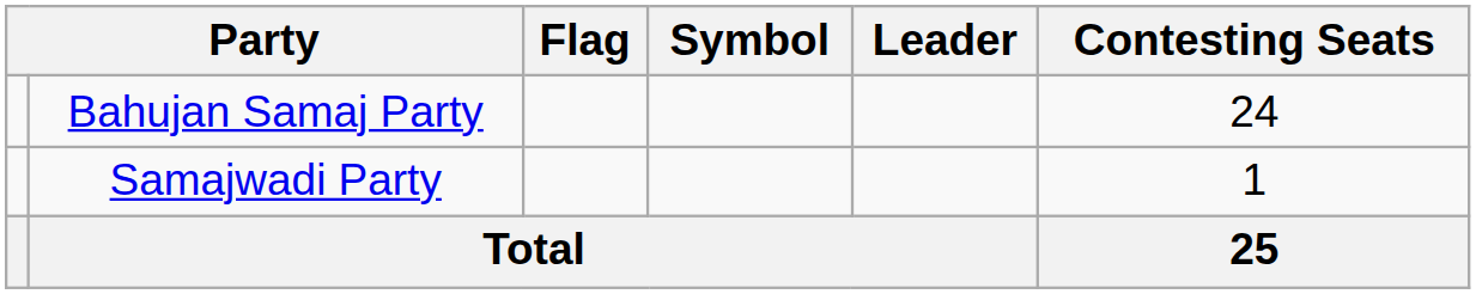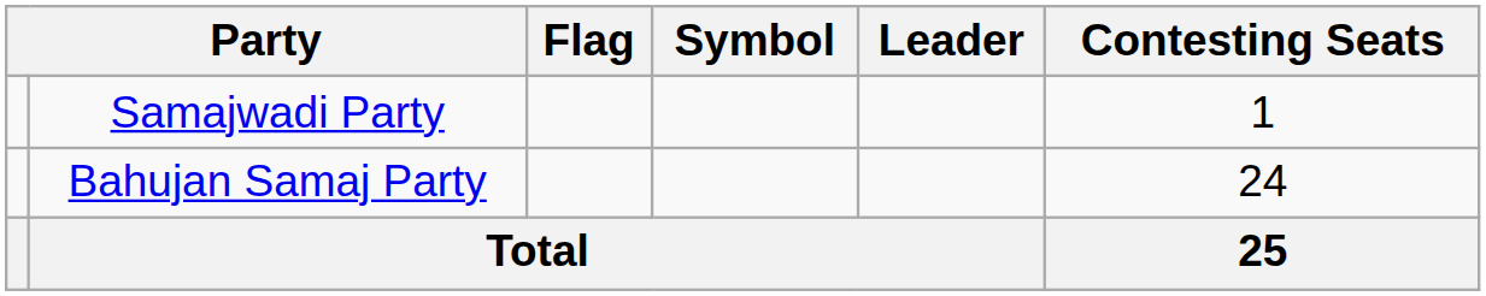rows swapped: Bahujan Samaj Party <-> Samajwadi Party
